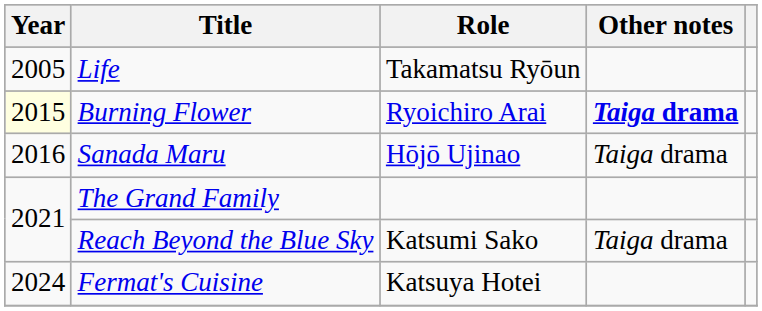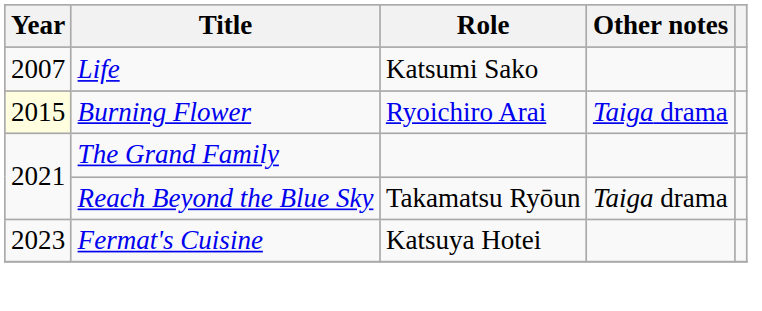Life | Year: 2005 -> 2007
Life | Role: Takamatsu Ryōun -> Katsumi Sako
Burning Flower | Other notes: bold -> normal
- row: 2016 | Sanada Maru | Hōjō Ujinao | Taiga drama
Reach Beyond the Blue Sky | Role: Katsumi Sako -> Takamatsu Ryōun
Fermat's Cuisine | Year: 2024 -> 2023
